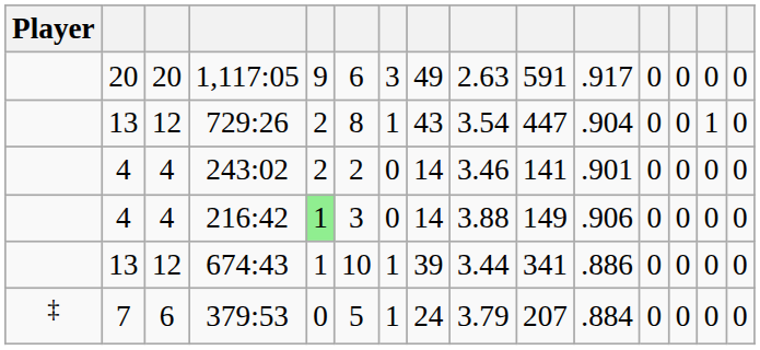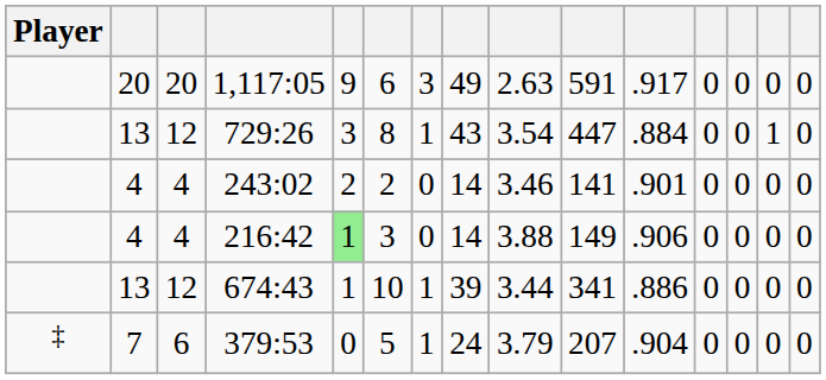729:26 | column 5: 2 -> 3
729:26 | column 11: .904 -> .884
379:53 | column 11: .884 -> .904
